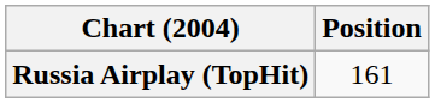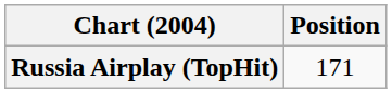Russia Airplay (TopHit) | Position: 161 -> 171
